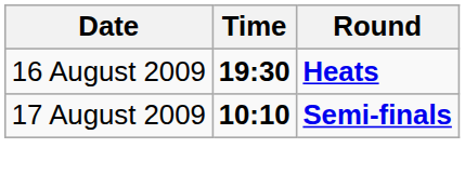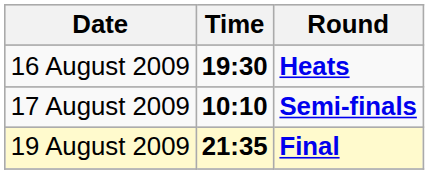+ row: 19 August 2009 | 21:35 | Final
